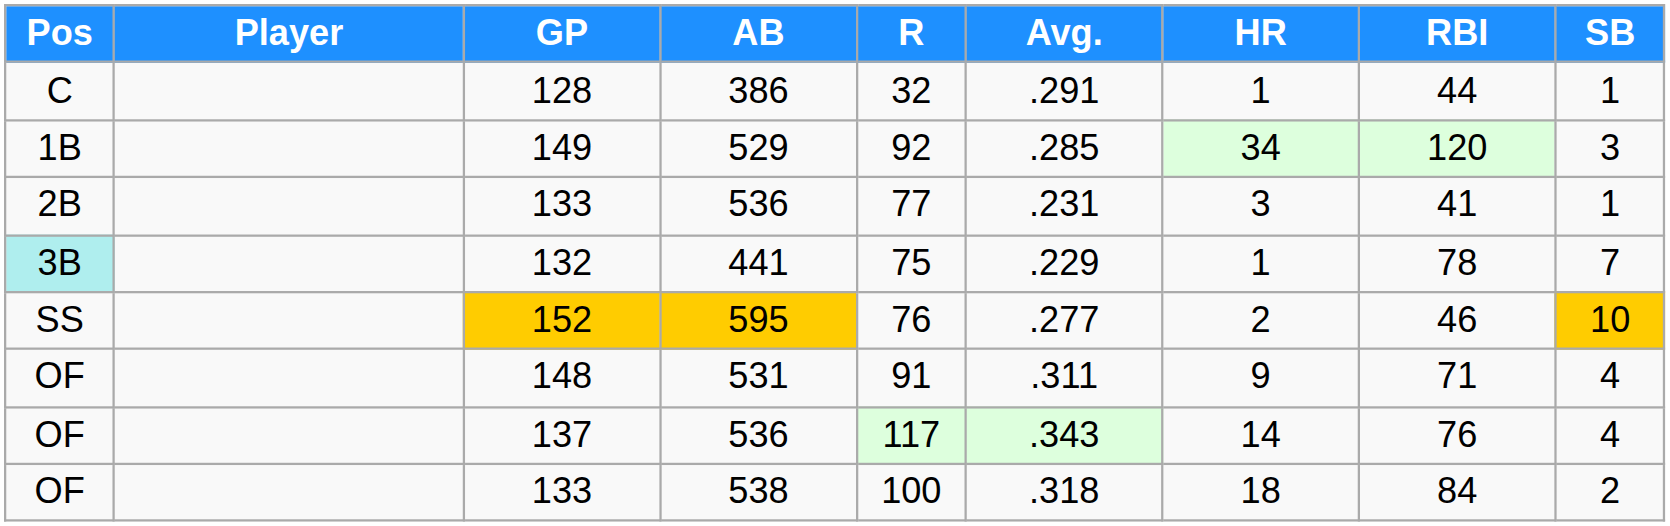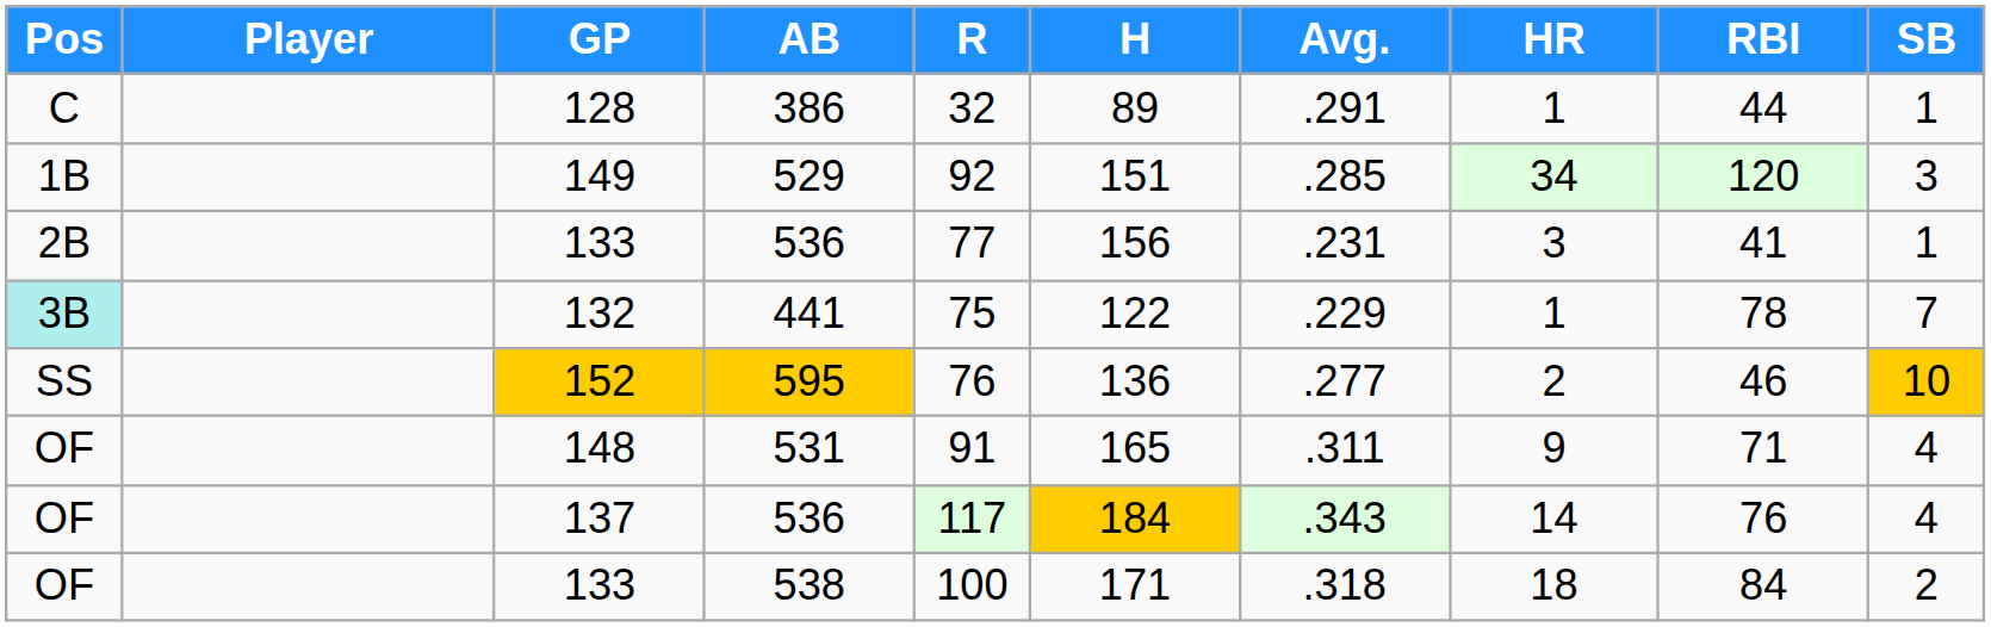+ column: H | 89 | 151 | 156 | 122 | 136 | 165 | 184 | 171
